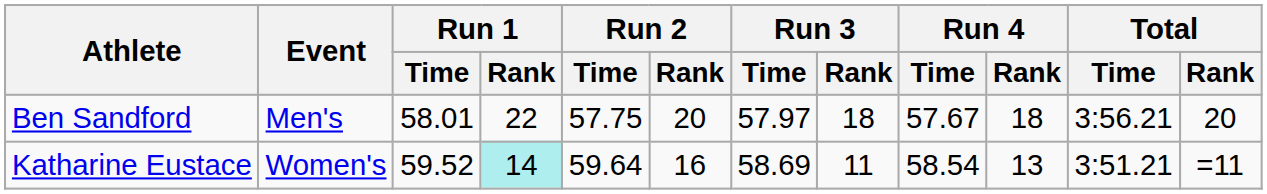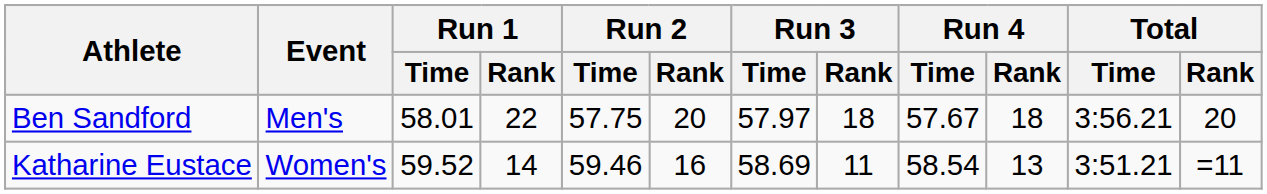Katharine Eustace | Run 1 / Rank: paleturquoise background -> no background
Katharine Eustace | Run 2 / Time: 59.64 -> 59.46
